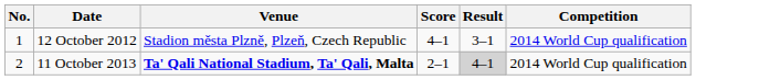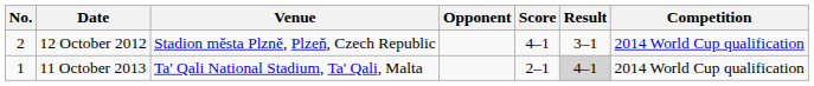+ column: Opponent
12 October 2012 | No.: 1 -> 2
11 October 2013 | No.: 2 -> 1
11 October 2013 | Venue: bold -> normal
